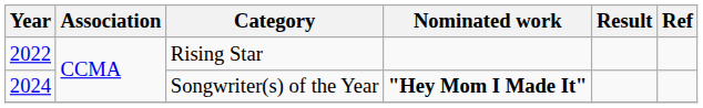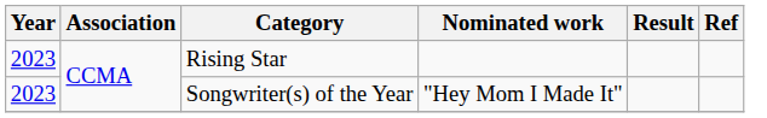Rising Star | Year: 2022 -> 2023
Songwriter(s) of the Year | Year: 2024 -> 2023
Songwriter(s) of the Year | Nominated work: bold -> normal
